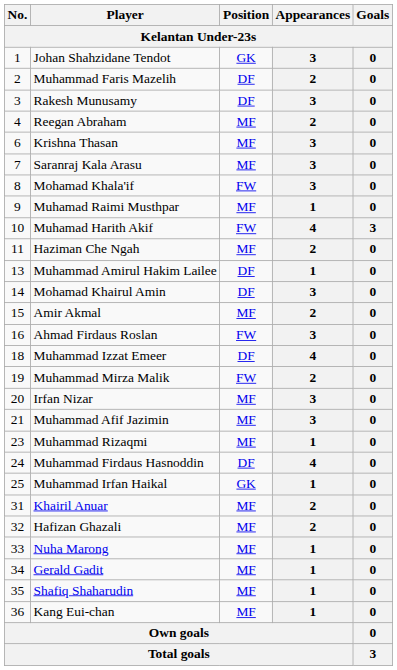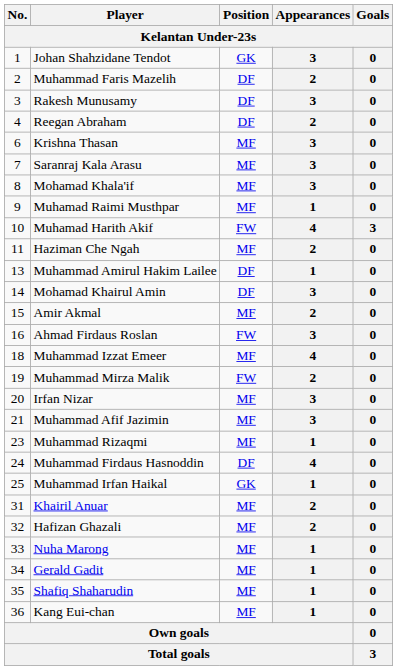Reegan Abraham | Position: MF -> DF
Mohamad Khala'if | Position: FW -> MF
Muhammad Izzat Emeer | Position: DF -> MF
